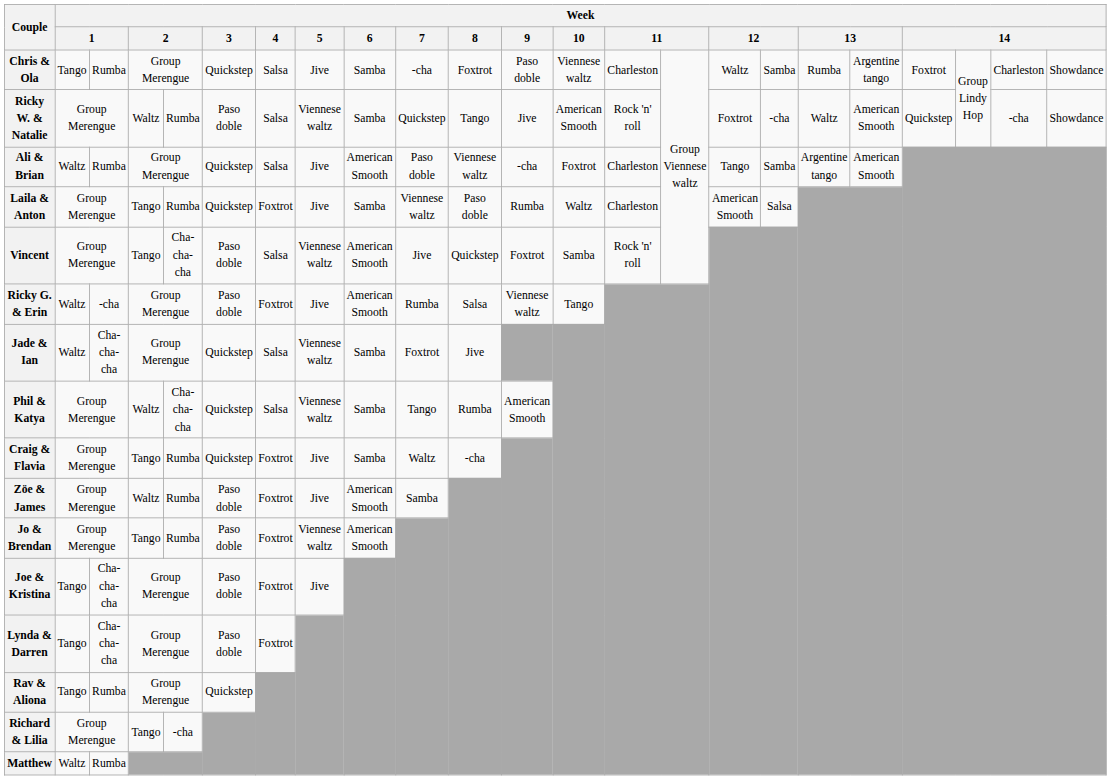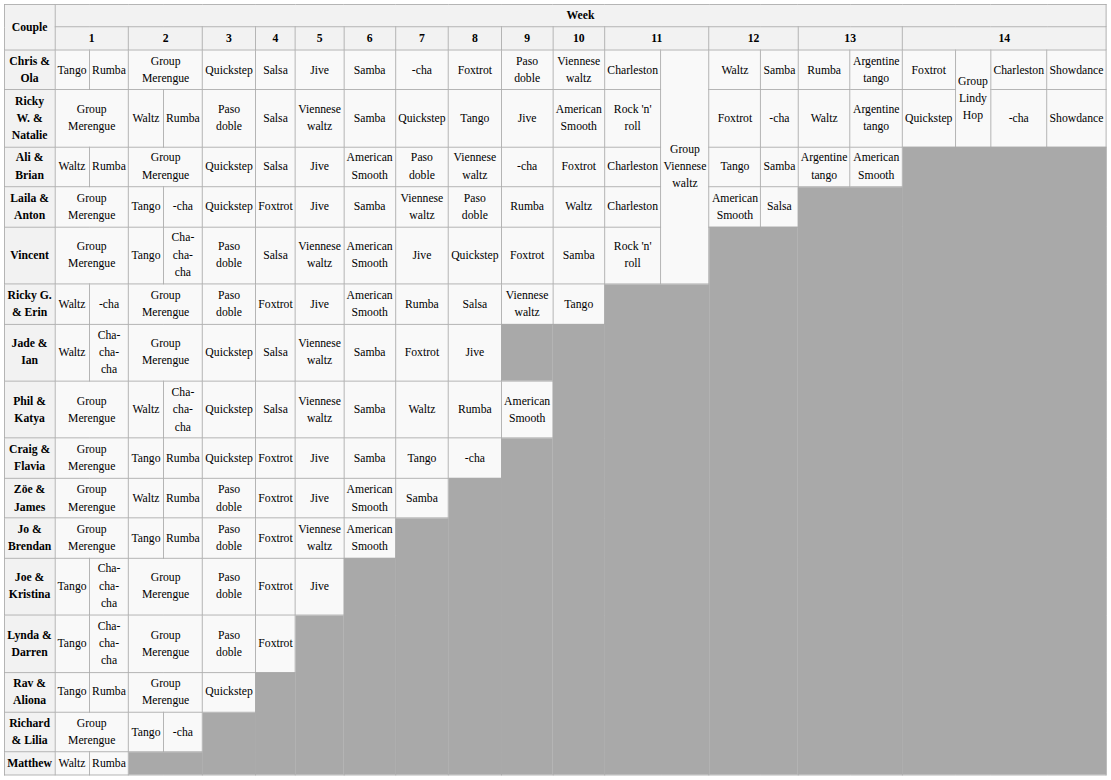Ricky W. & Natalie | column 19: American Smooth -> Argentine tango
Laila & Anton | column 5: Rumba -> -cha
Phil & Katya | Week / 7: Tango -> Waltz
Craig & Flavia | Week / 7: Waltz -> Tango
